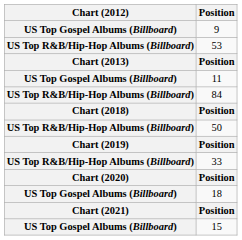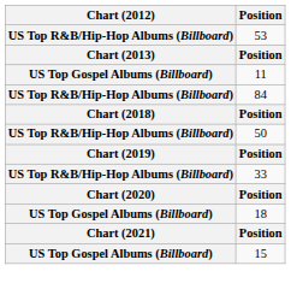- row: US Top Gospel Albums (Billboard) | 9
